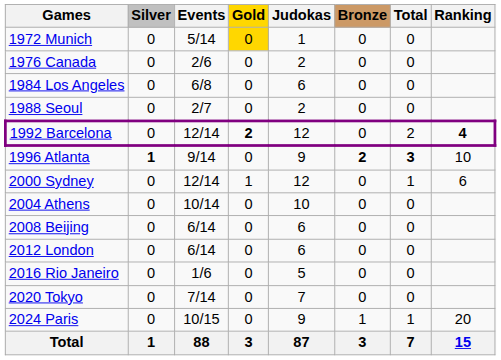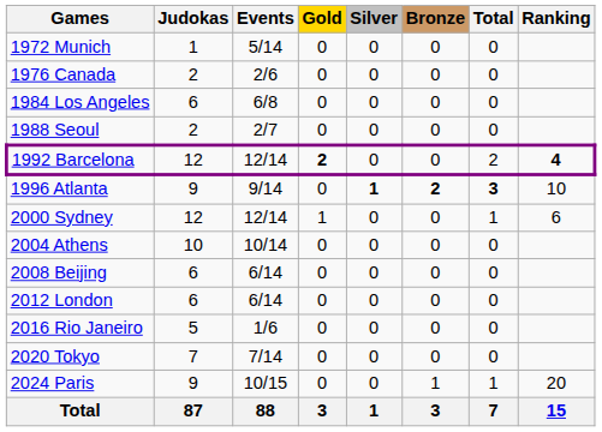columns swapped: Judokas <-> Silver
1972 Munich | Gold: gold background -> no background
